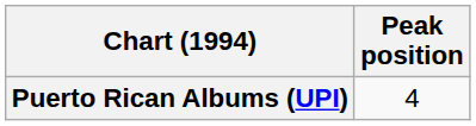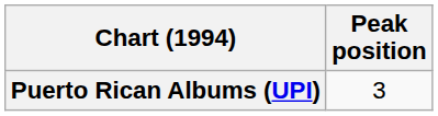Puerto Rican Albums (UPI) | Peak position: 4 -> 3
